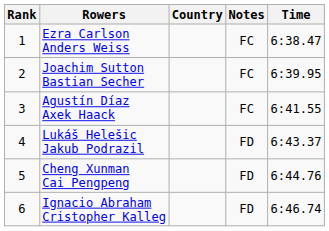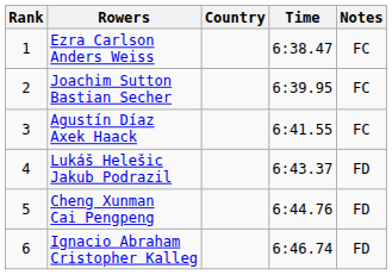columns swapped: Time <-> Notes
